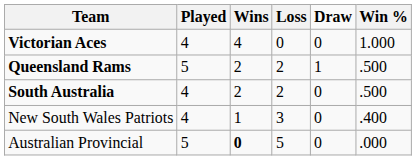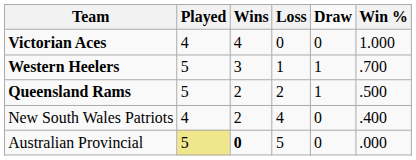+ row: Western Heelers | 5 | 3 | 1 | 1 | .700
- row: South Australia | 4 | 2 | 2 | 0 | .500
New South Wales Patriots | Wins: 1 -> 2
New South Wales Patriots | Loss: 3 -> 4
Australian Provincial | Played: no background -> khaki background
